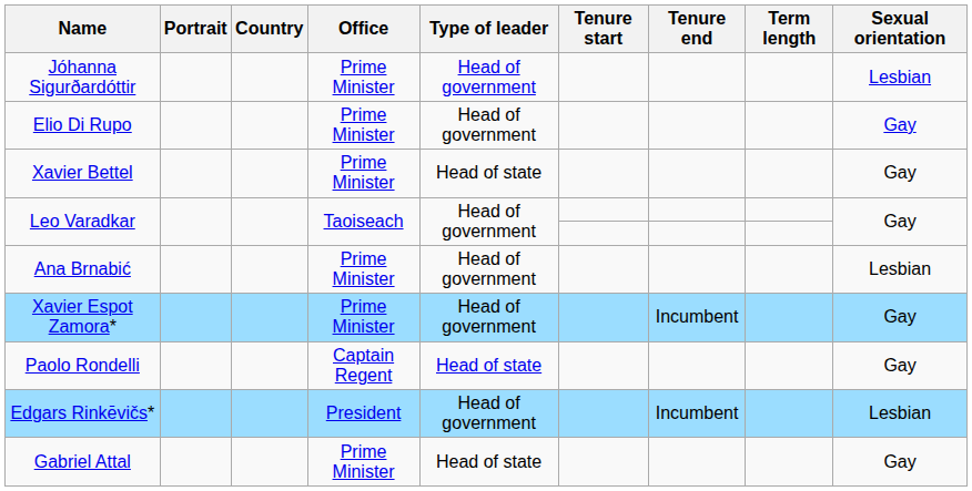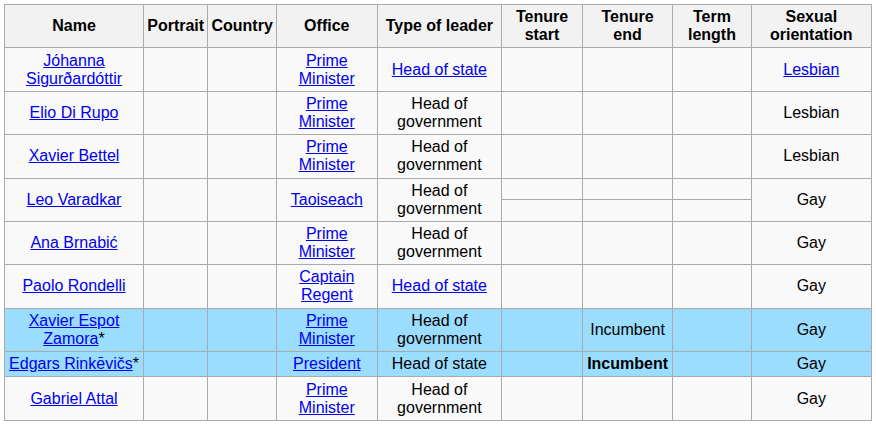Jóhanna Sigurðardóttir | Type of leader: Head of government -> Head of state
Elio Di Rupo | Sexual orientation: Gay -> Lesbian
Xavier Bettel | Type of leader: Head of state -> Head of government
Xavier Bettel | Sexual orientation: Gay -> Lesbian
Ana Brnabić | Sexual orientation: Lesbian -> Gay
rows swapped: Xavier Espot Zamora* <-> Paolo Rondelli
Edgars Rinkēvičs* | Type of leader: Head of government -> Head of state
Edgars Rinkēvičs* | Tenure end: normal -> bold
Edgars Rinkēvičs* | Sexual orientation: Lesbian -> Gay
Gabriel Attal | Type of leader: Head of state -> Head of government
